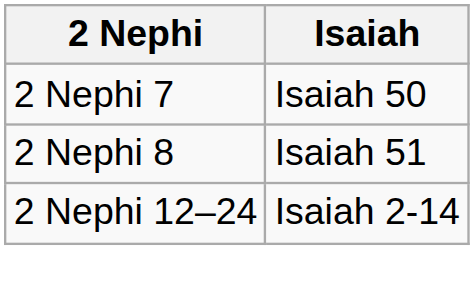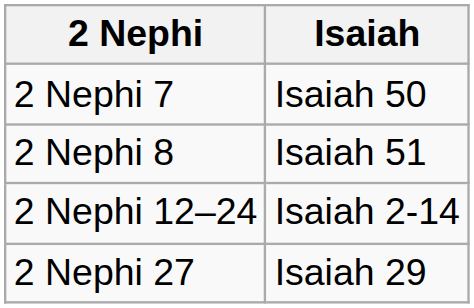+ row: 2 Nephi 27 | Isaiah 29
